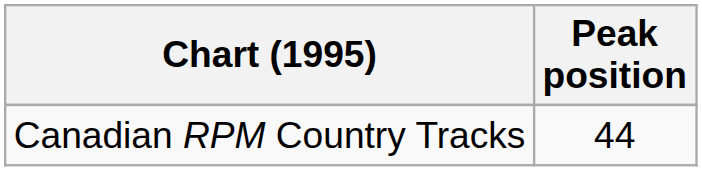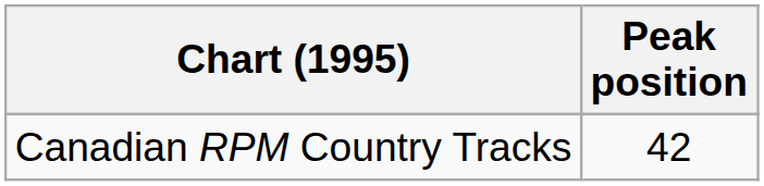Canadian RPM Country Tracks | Peak position: 44 -> 42
